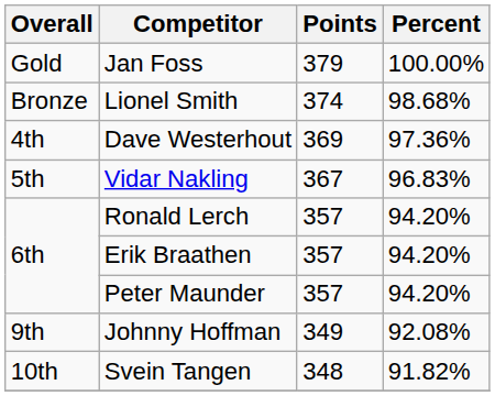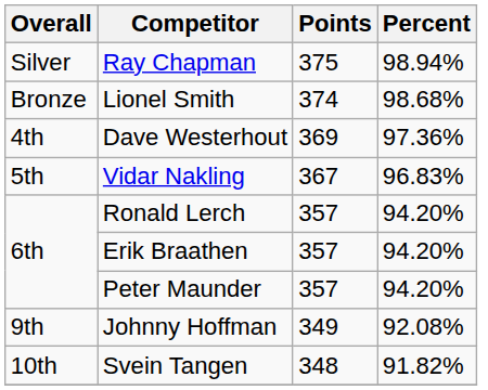- row: Gold | Jan Foss | 379 | 100.00%
+ row: Silver | Ray Chapman | 375 | 98.94%
